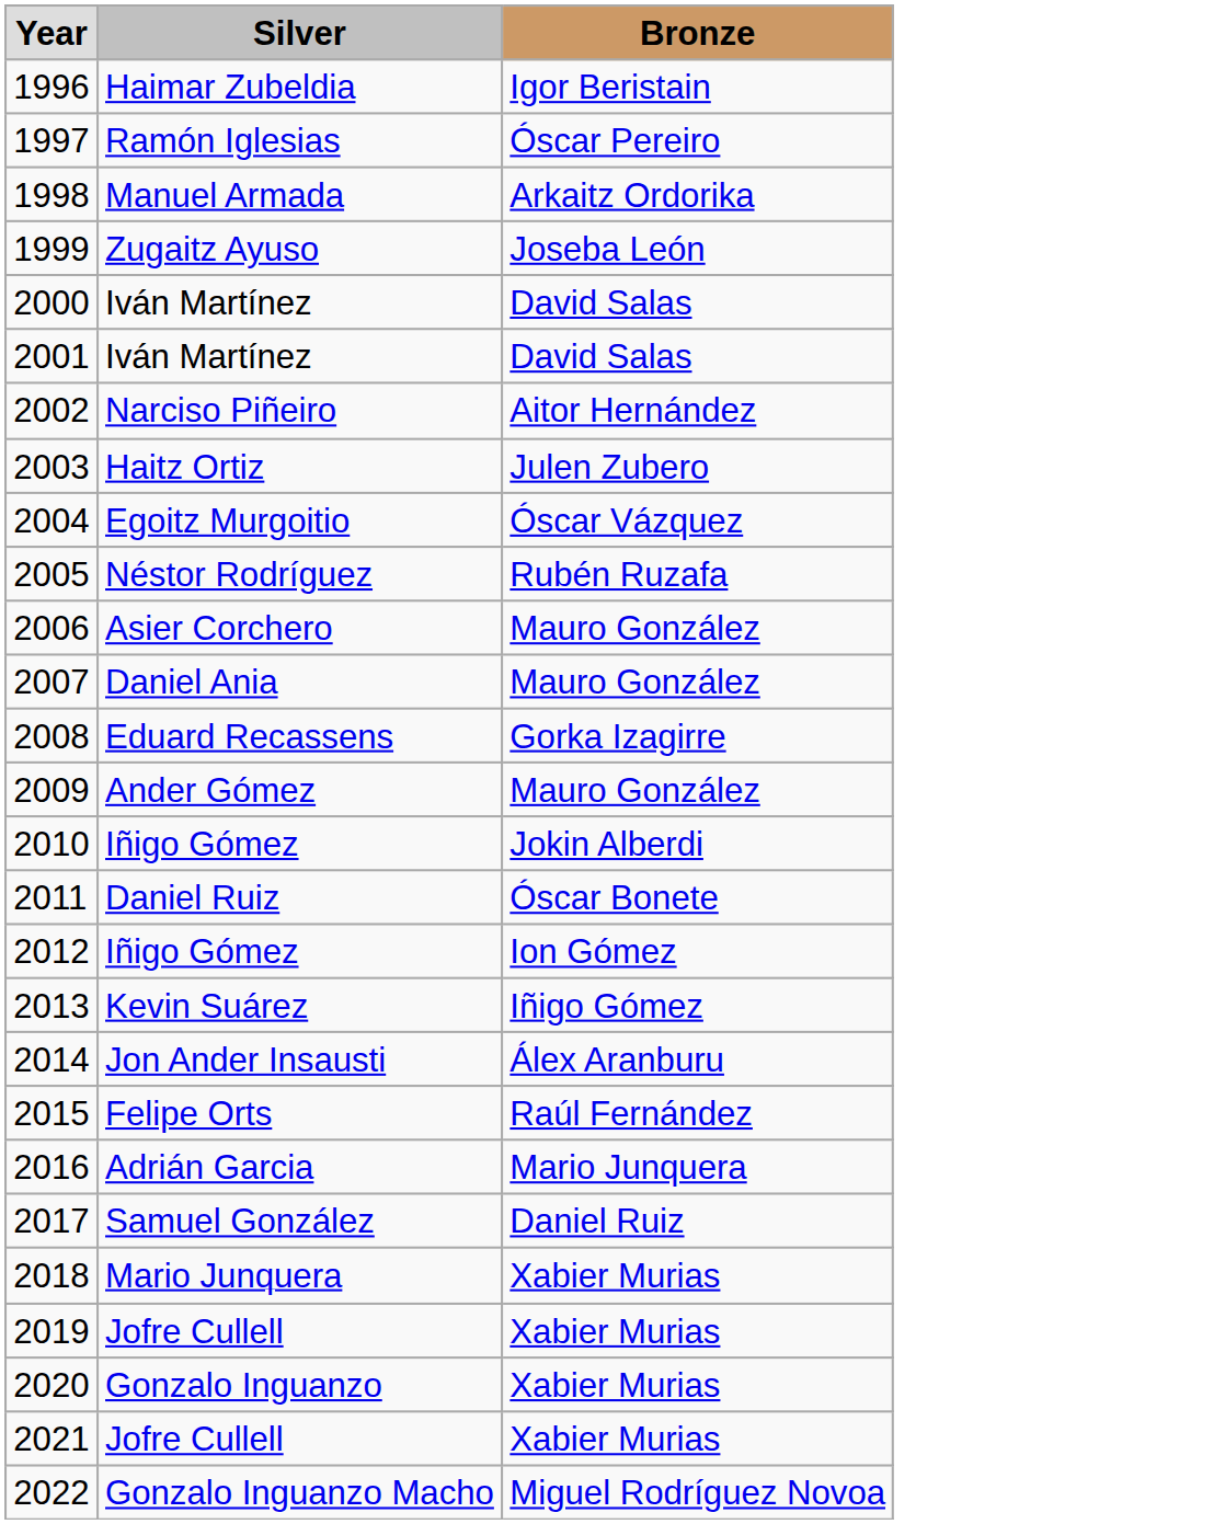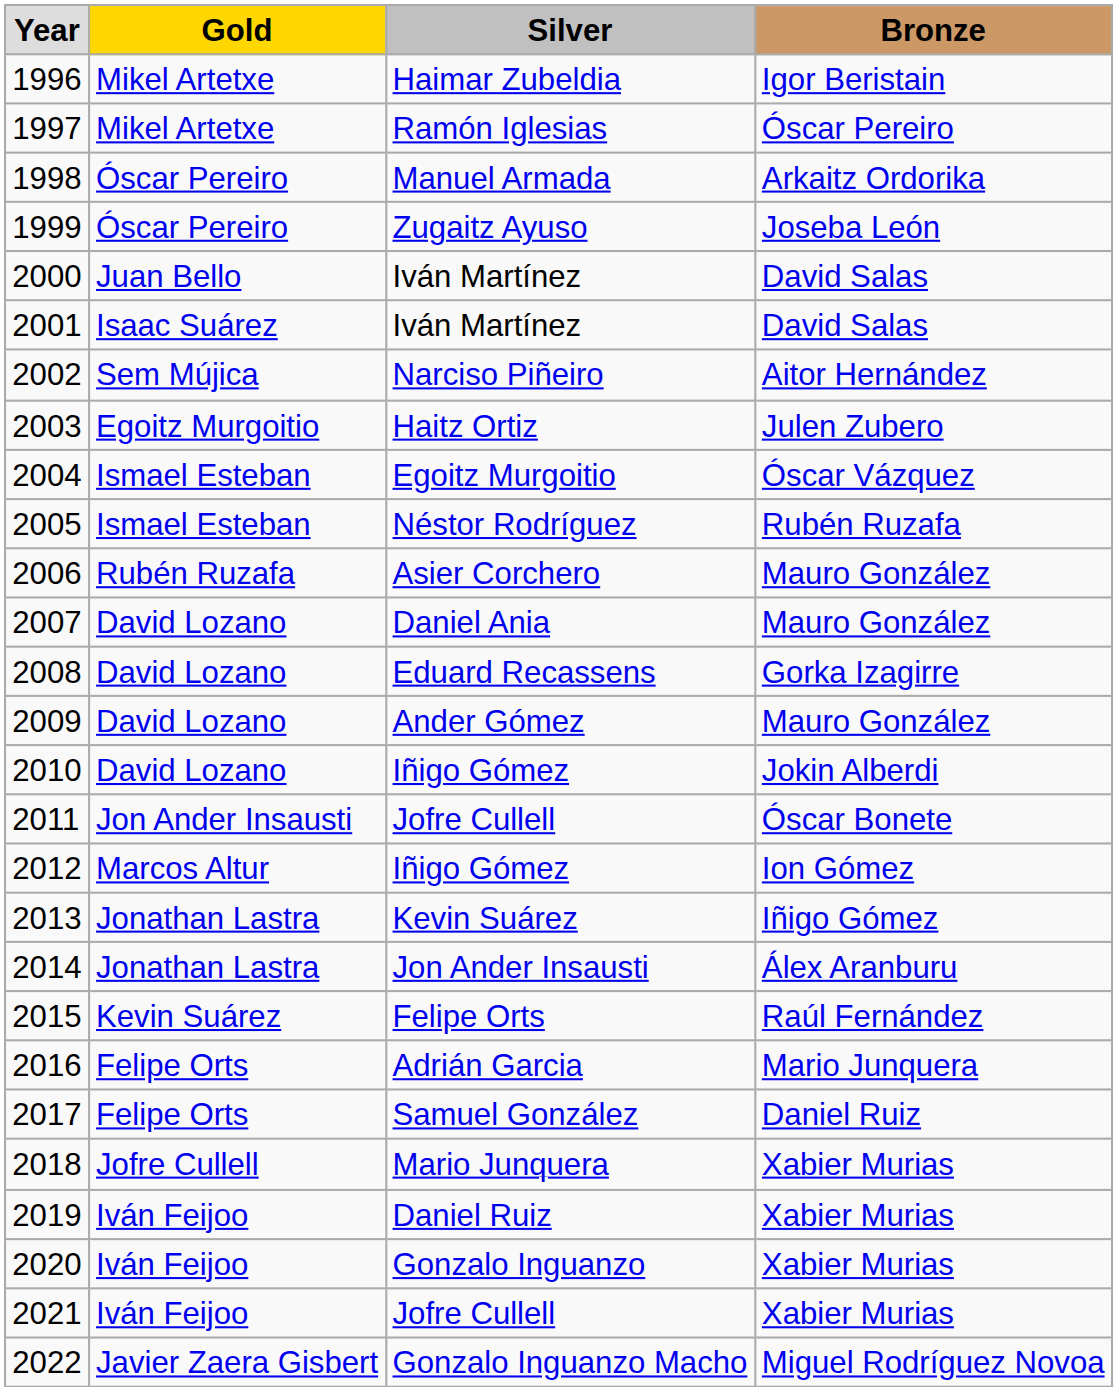+ column: Gold | Mikel Artetxe | Mikel Artetxe | Óscar Pereiro | Óscar Pereiro | Juan Bello | Isaac Suárez | Sem Mújica | Egoitz Murgoitio | Ismael Esteban | Ismael Esteban | Rubén Ruzafa | David Lozano | David Lozano | David Lozano | David Lozano | Jon Ander Insausti | Marcos Altur | Jonathan Lastra | Jonathan Lastra | Kevin Suárez | Felipe Orts | Felipe Orts | Jofre Cullell | Iván Feijoo | Iván Feijoo | Iván Feijoo | Javier Zaera Gisbert
2011 | Silver: Daniel Ruiz -> Jofre Cullell
2019 | Silver: Jofre Cullell -> Daniel Ruiz
